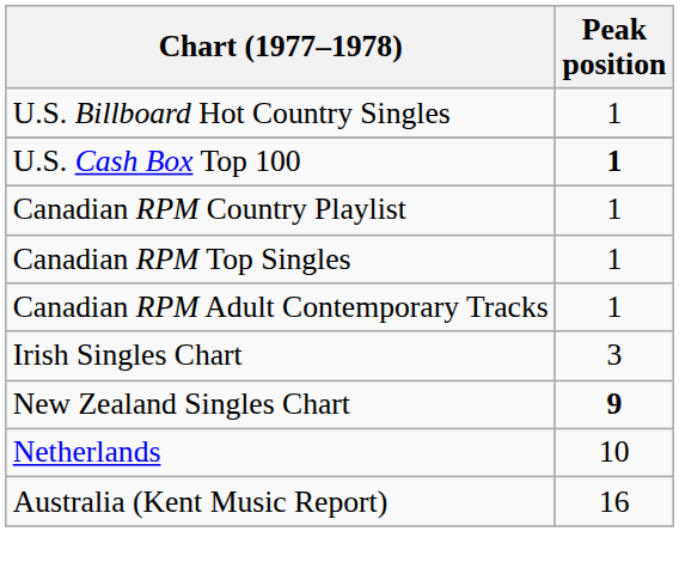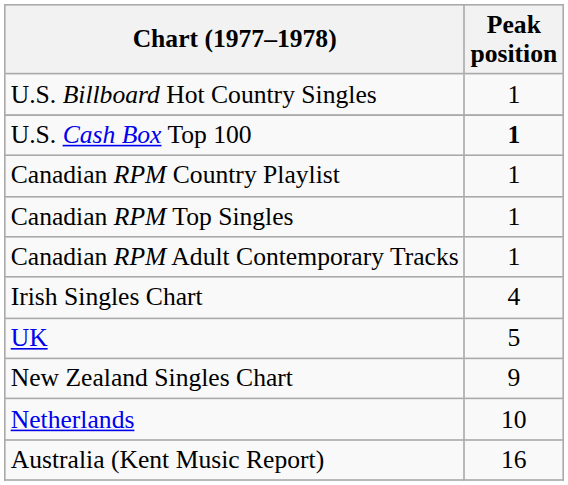Irish Singles Chart | Peak position: 3 -> 4
+ row: UK | 5
New Zealand Singles Chart | Peak position: bold -> normal
